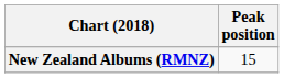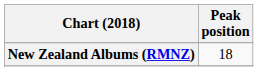New Zealand Albums (RMNZ) | Peak position: 15 -> 18
